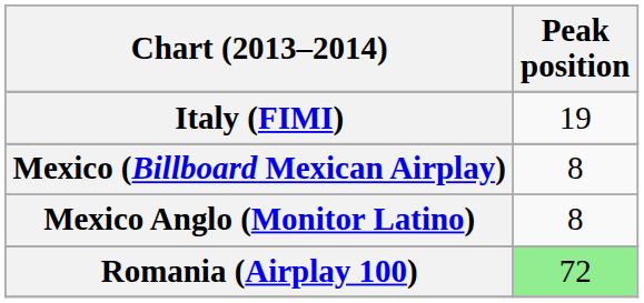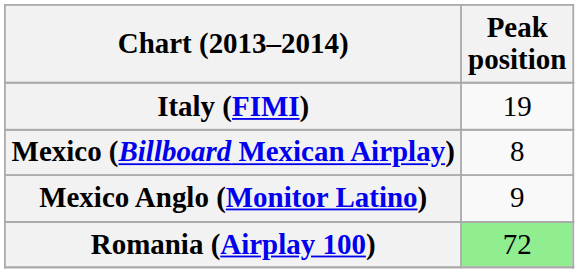Mexico Anglo (Monitor Latino) | Peak position: 8 -> 9
